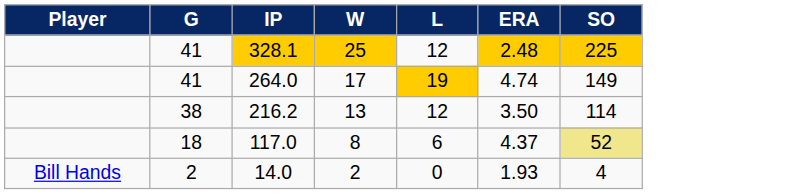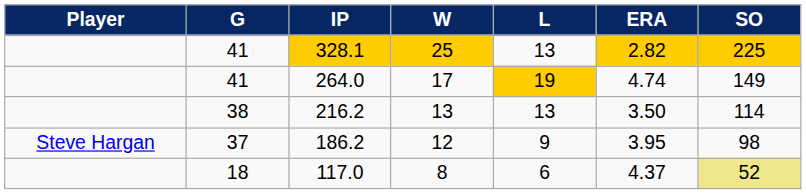328.1 | L: 12 -> 13
328.1 | ERA: 2.48 -> 2.82
216.2 | L: 12 -> 13
+ row: Steve Hargan | 37 | 186.2 | 12 | 9 | 3.95 | 98
- row: Bill Hands | 2 | 14.0 | 2 | 0 | 1.93 | 4
